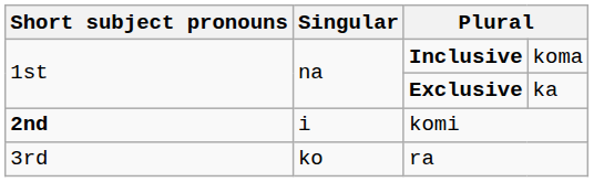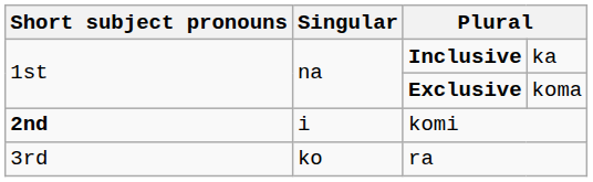Inclusive | column 4: koma -> ka
Exclusive | column 4: ka -> koma
